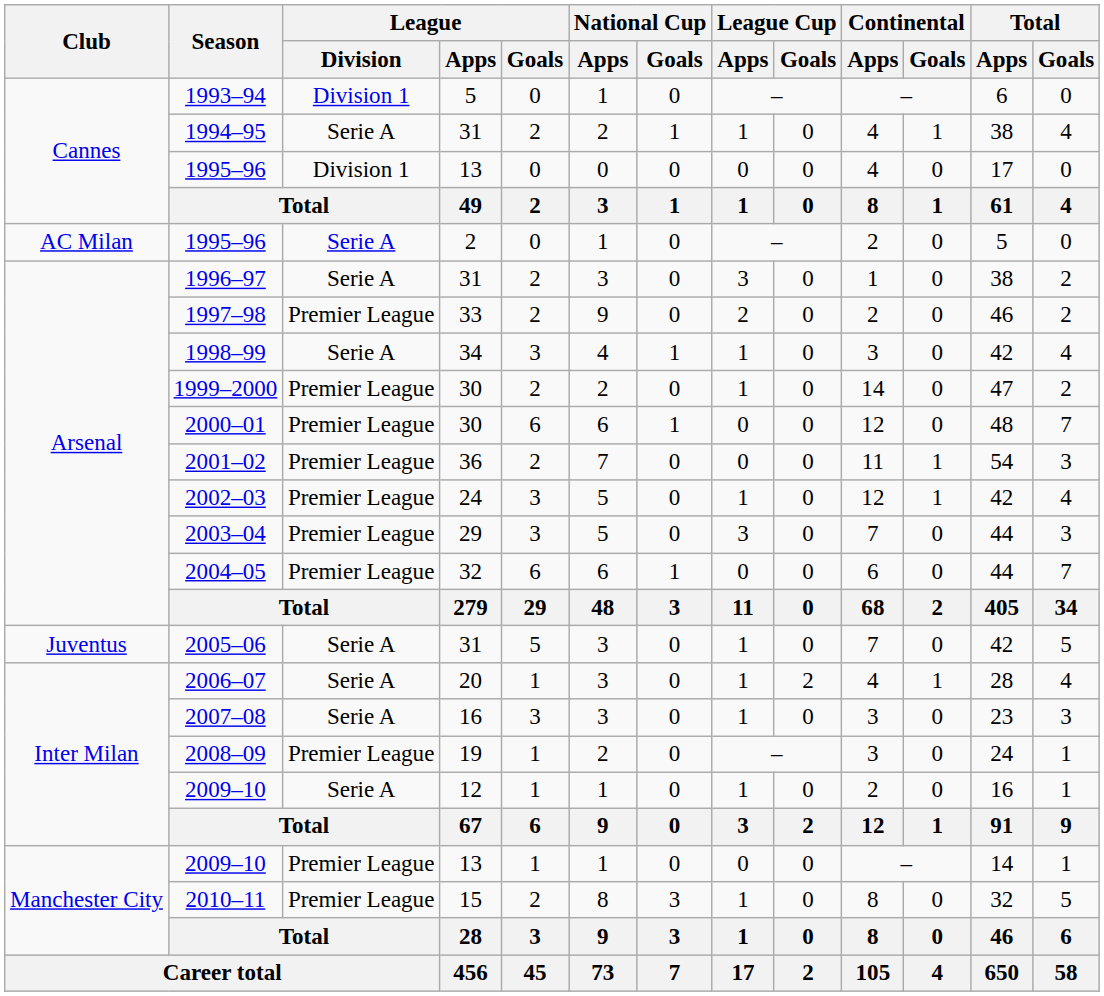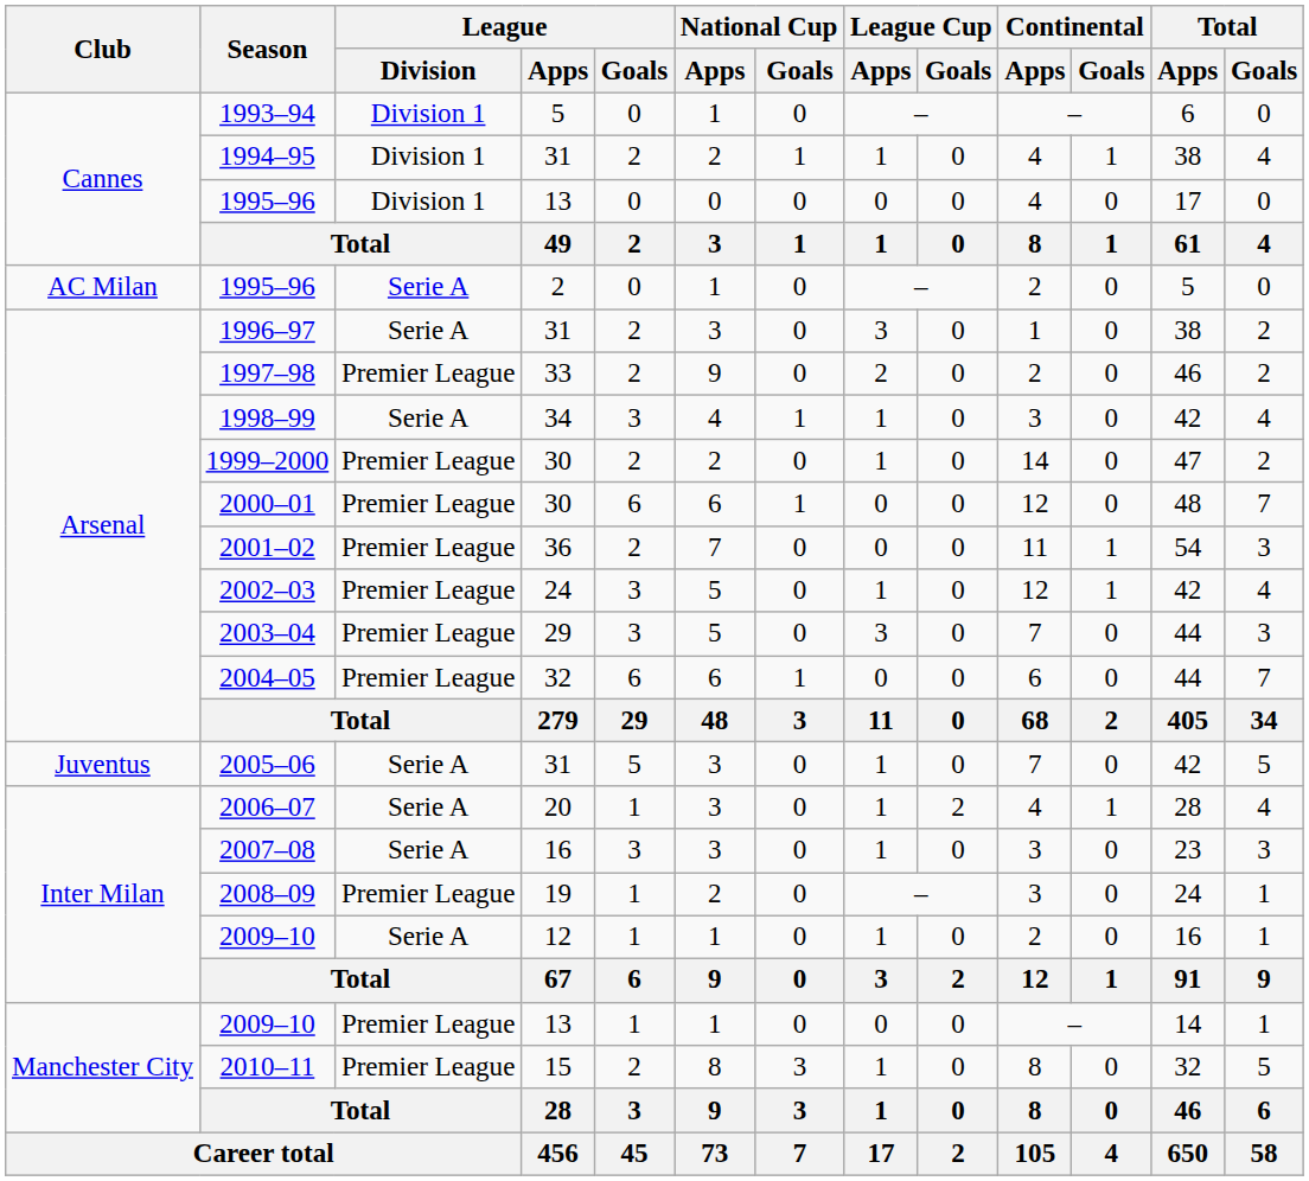1994–95 | League / Division: Serie A -> Division 1
